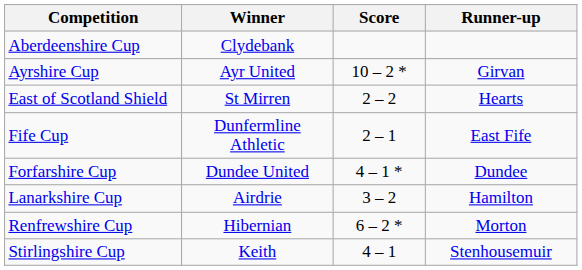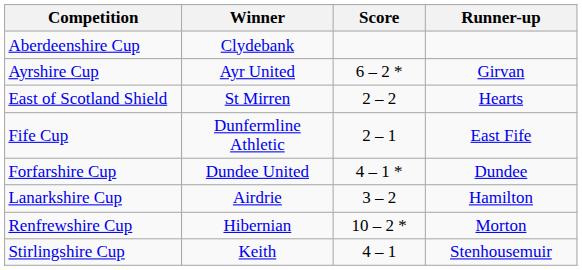Ayrshire Cup | Score: 10 – 2 * -> 6 – 2 *
Renfrewshire Cup | Score: 6 – 2 * -> 10 – 2 *
